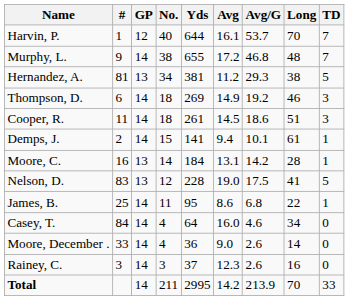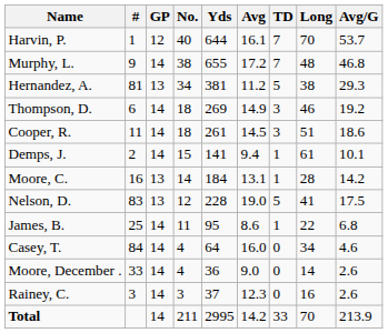columns swapped: TD <-> Avg/G
